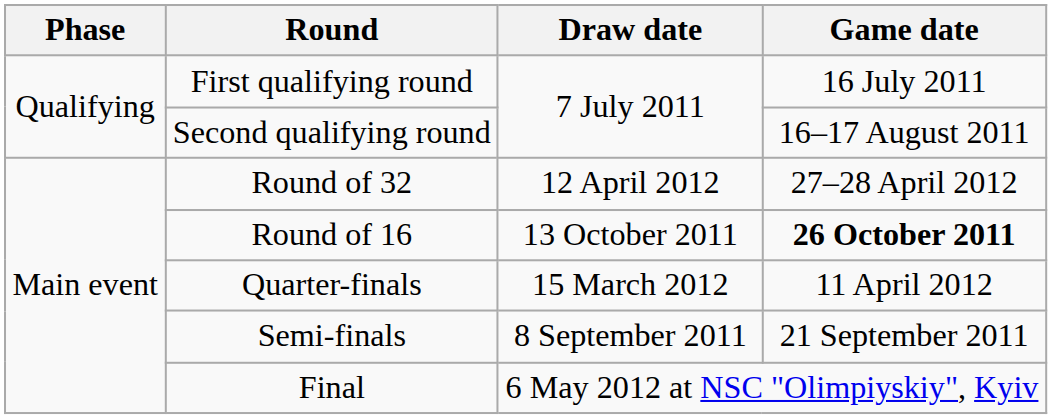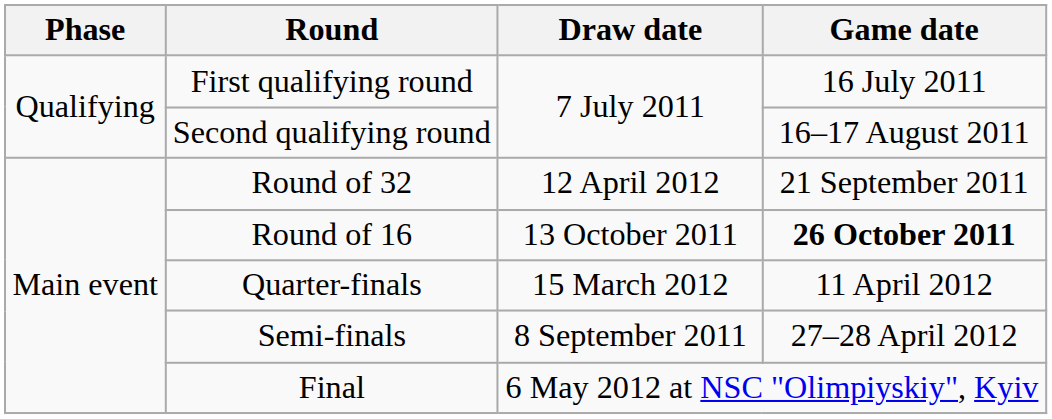Round of 32 | Game date: 27–28 April 2012 -> 21 September 2011
Semi-finals | Game date: 21 September 2011 -> 27–28 April 2012
